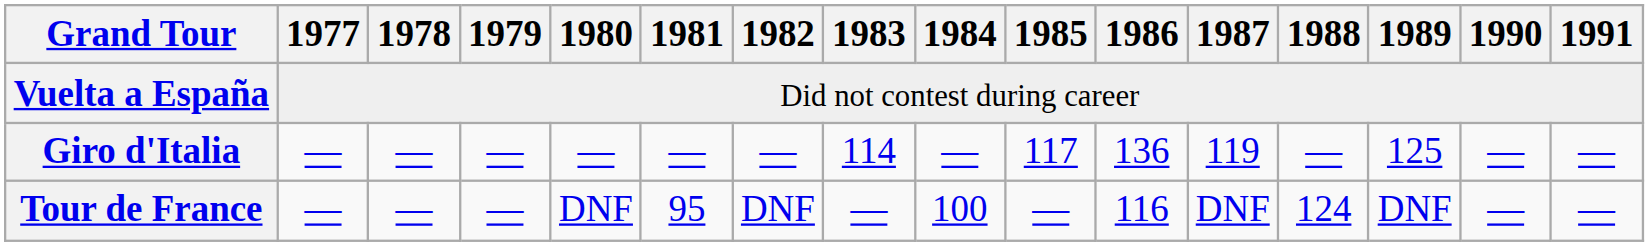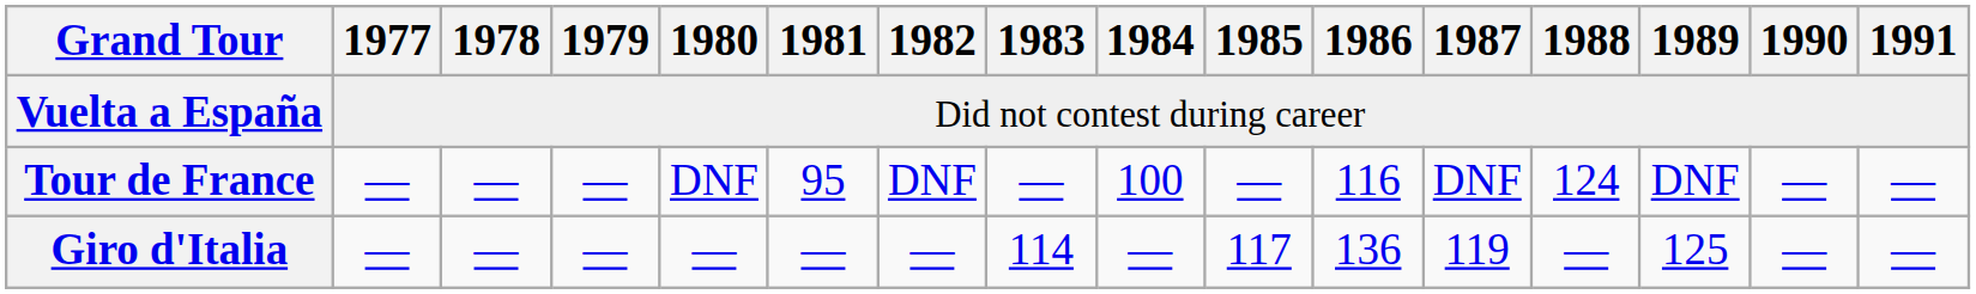rows swapped: Giro d'Italia <-> Tour de France
